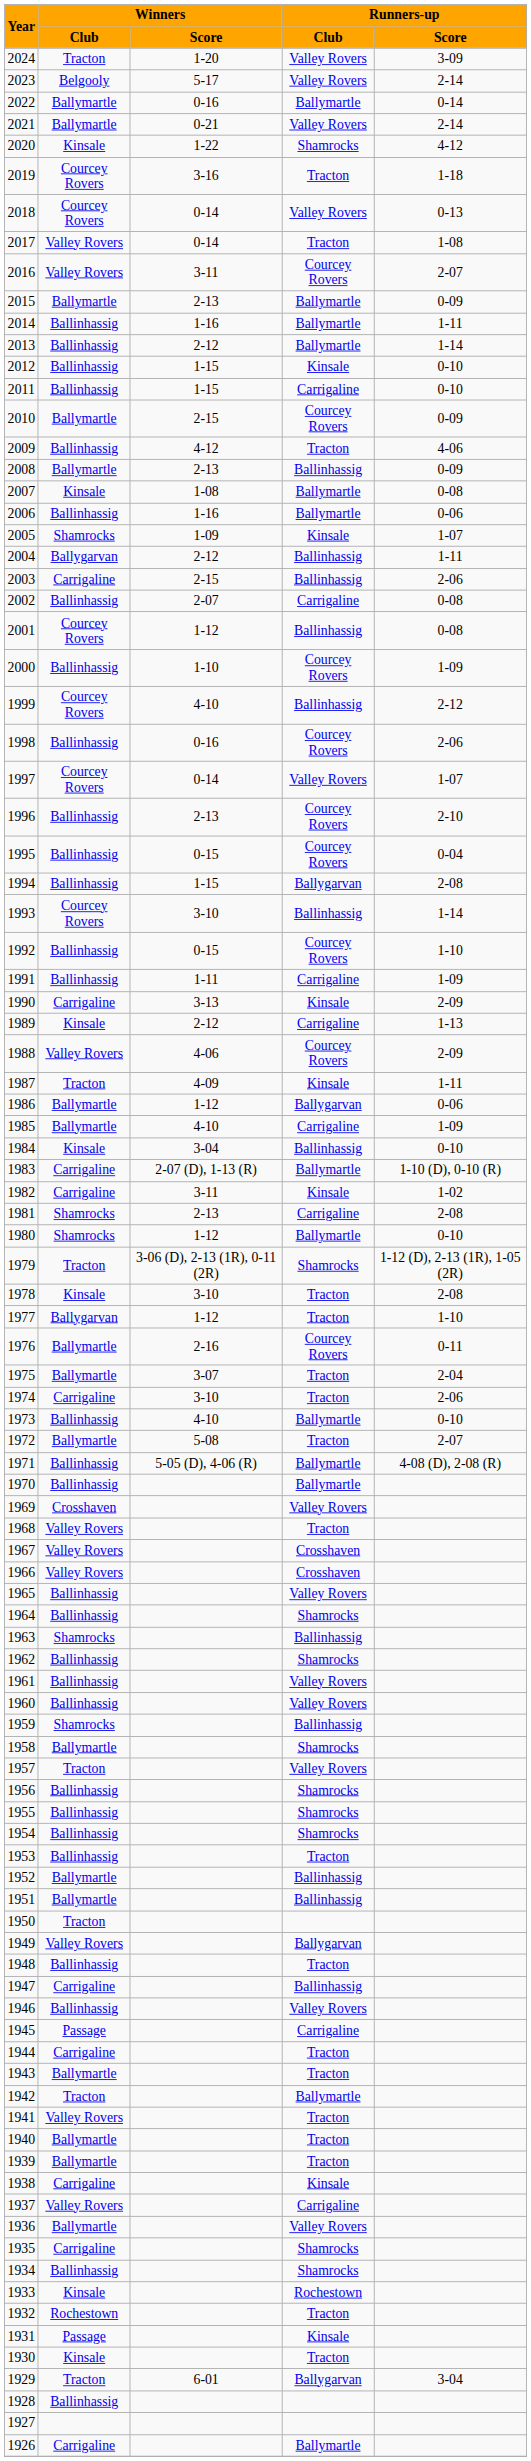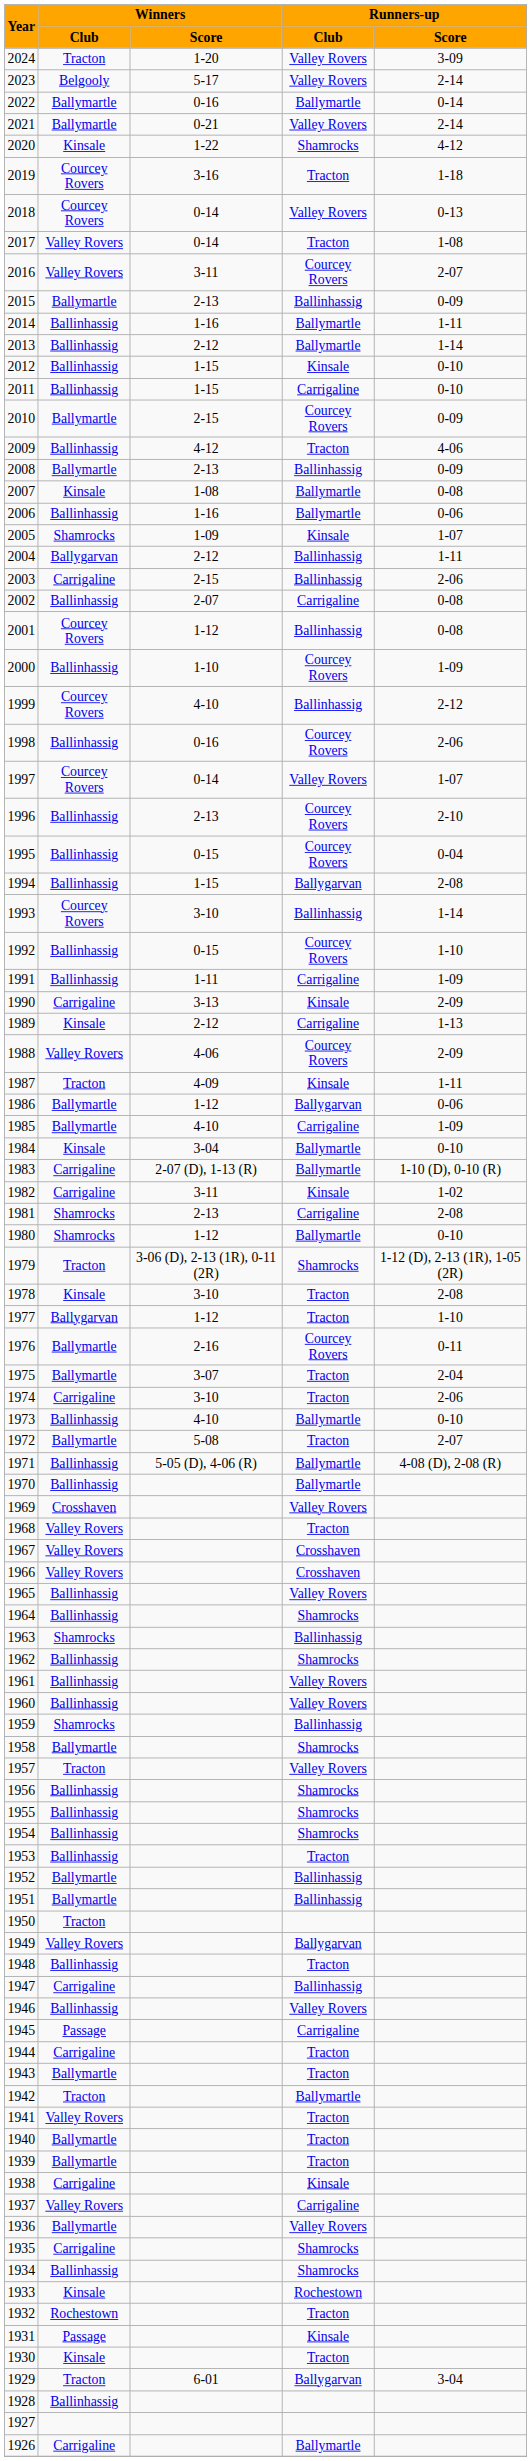2015 | Runners-up / Club: Ballymartle -> Ballinhassig
1984 | Runners-up / Club: Ballinhassig -> Ballymartle
